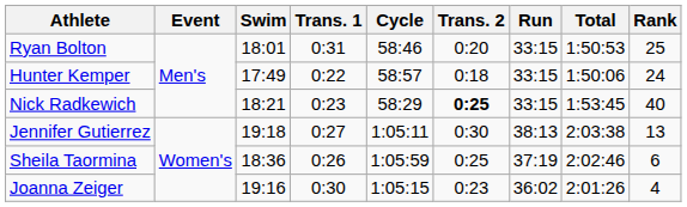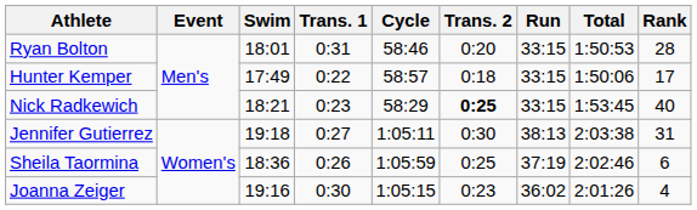Ryan Bolton | Rank: 25 -> 28
Hunter Kemper | Rank: 24 -> 17
Jennifer Gutierrez | Rank: 13 -> 31
